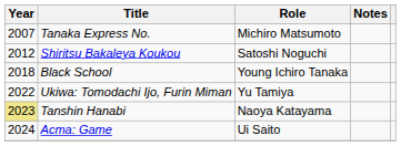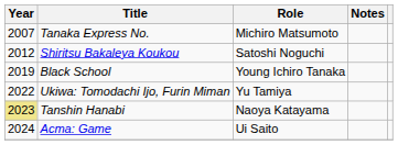Black School | Year: 2018 -> 2019
